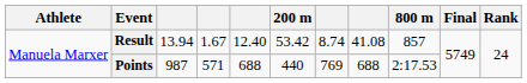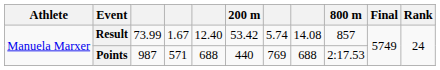Result | column 3: 13.94 -> 73.99
Result | column 7: 8.74 -> 5.74
Result | column 8: 41.08 -> 14.08
